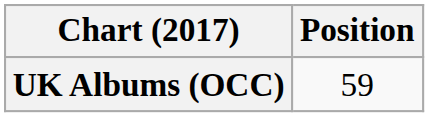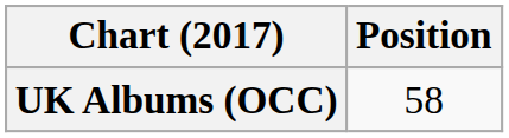UK Albums (OCC) | Position: 59 -> 58
